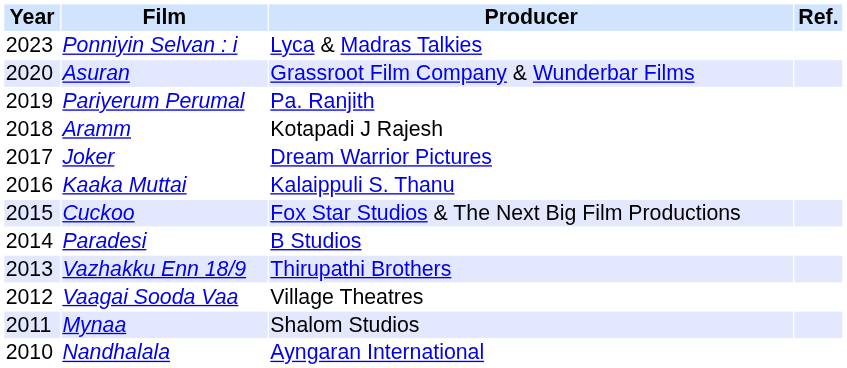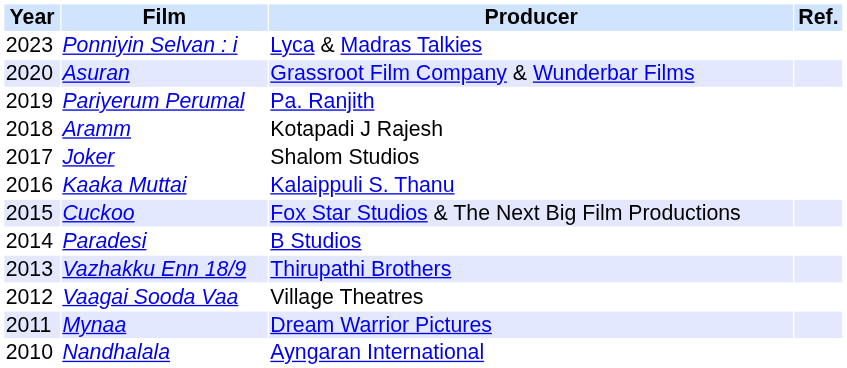Joker | Producer: Dream Warrior Pictures -> Shalom Studios
Mynaa | Producer: Shalom Studios -> Dream Warrior Pictures
